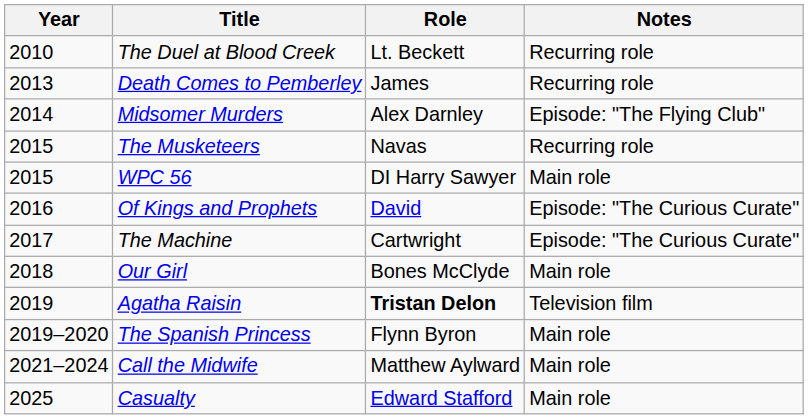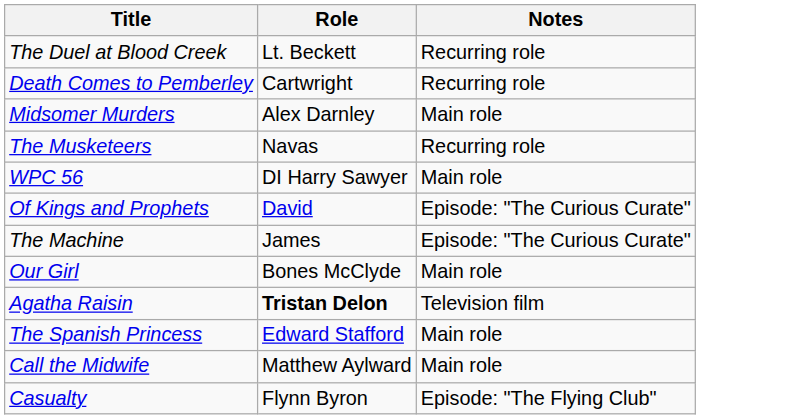- column: Year | 2010 | 2013 | 2014 | 2015 | 2015 | 2016 | 2017 | 2018 | 2019 | 2019–2020 | 2021–2024 | 2025
Death Comes to Pemberley | Role: James -> Cartwright
Midsomer Murders | Notes: Episode: "The Flying Club" -> Main role
The Machine | Role: Cartwright -> James
The Spanish Princess | Role: Flynn Byron -> Edward Stafford
Casualty | Role: Edward Stafford -> Flynn Byron
Casualty | Notes: Main role -> Episode: "The Flying Club"
